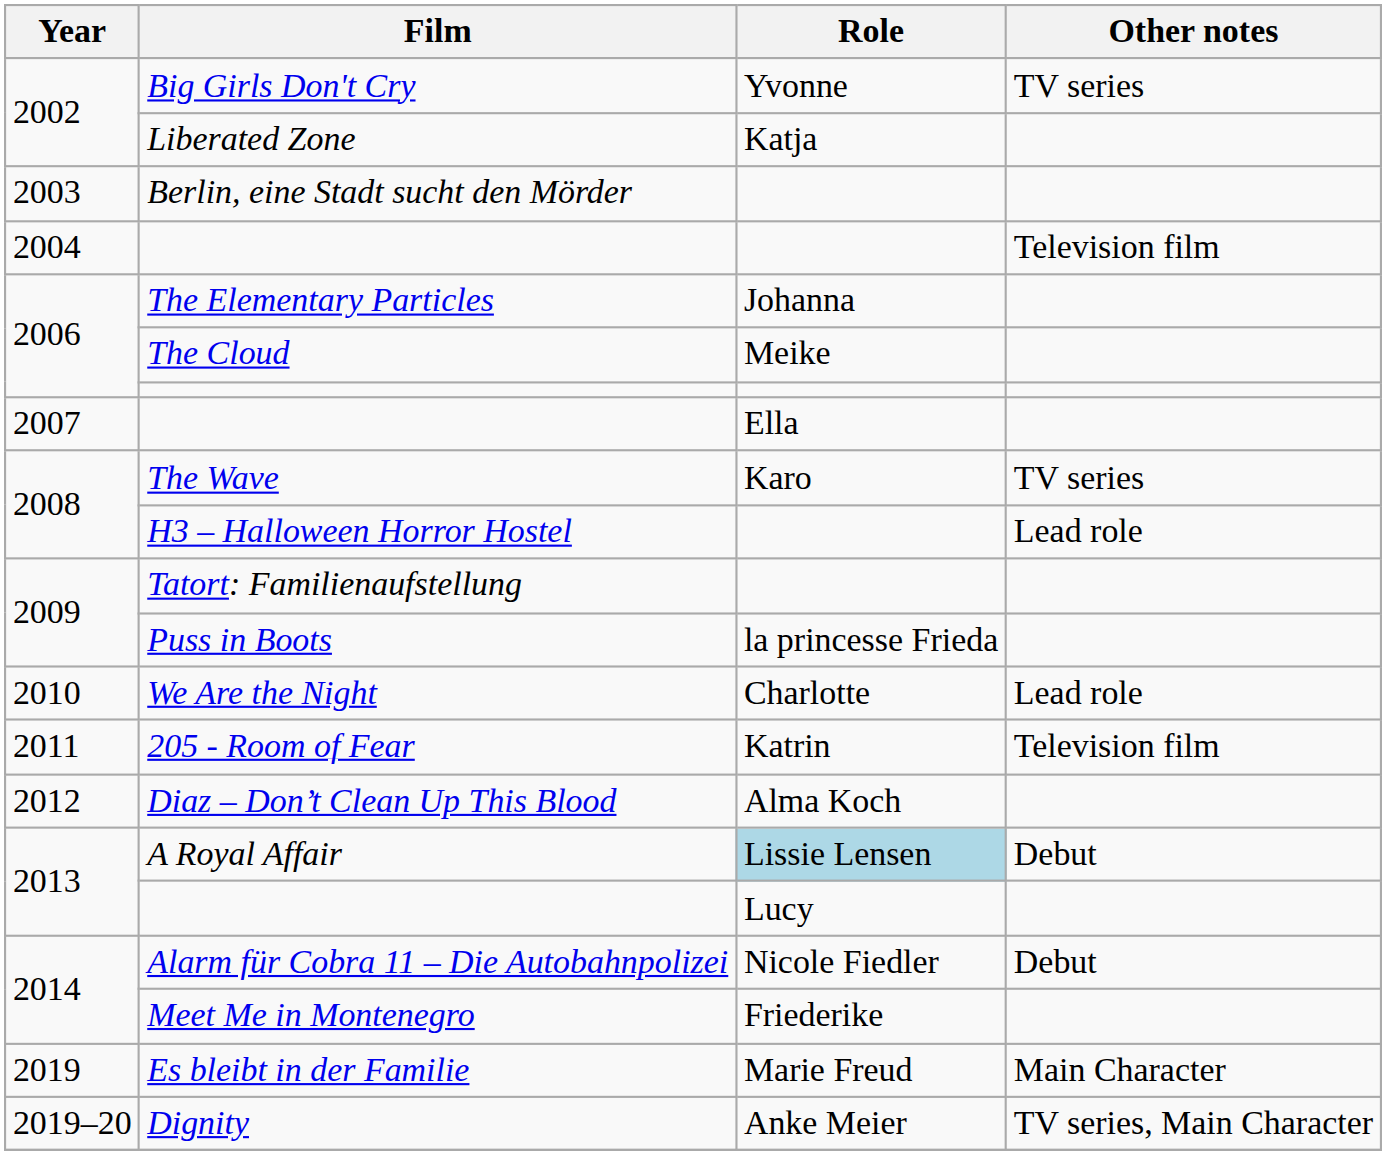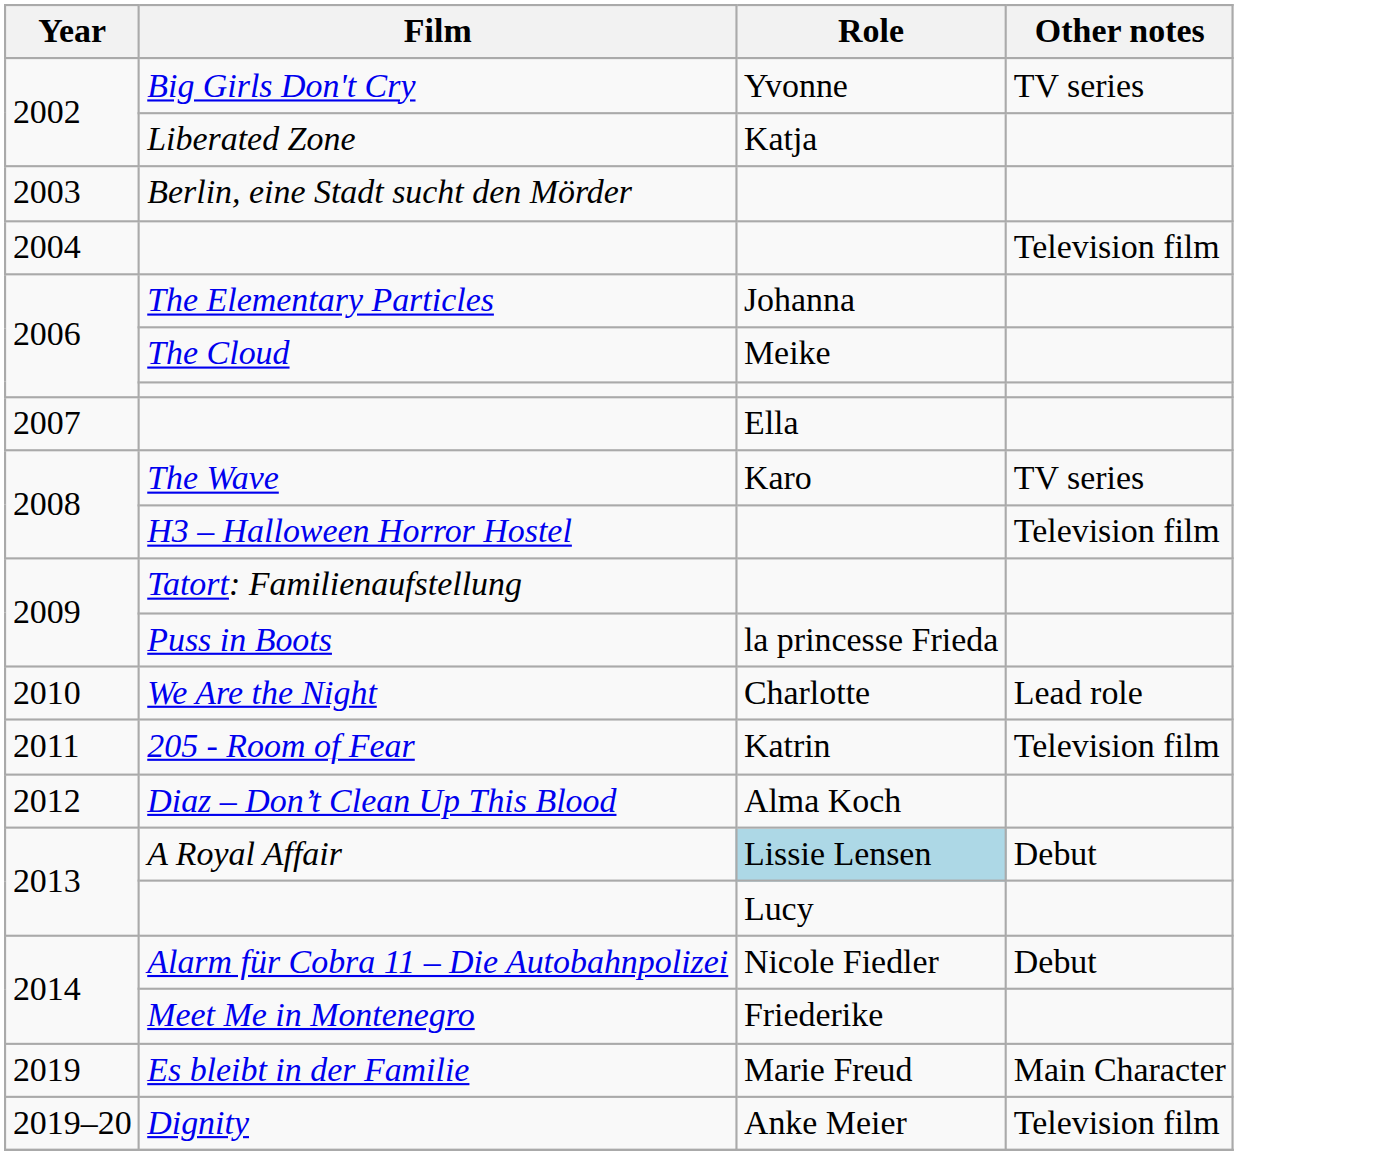H3 – Halloween Horror Hostel | Other notes: Lead role -> Television film
Dignity | Other notes: TV series, Main Character -> Television film
